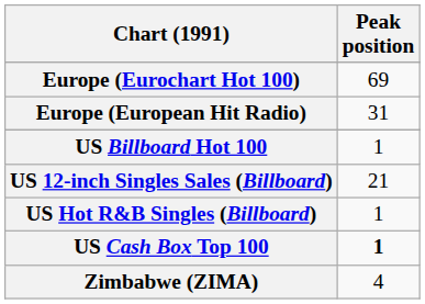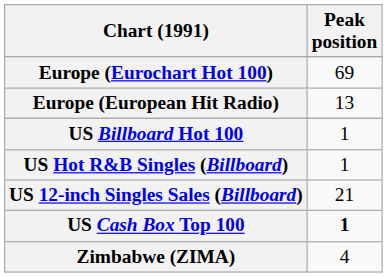Europe (European Hit Radio) | Peak position: 31 -> 13
rows swapped: US 12-inch Singles Sales (Billboard) <-> US Hot R&B Singles (Billboard)
